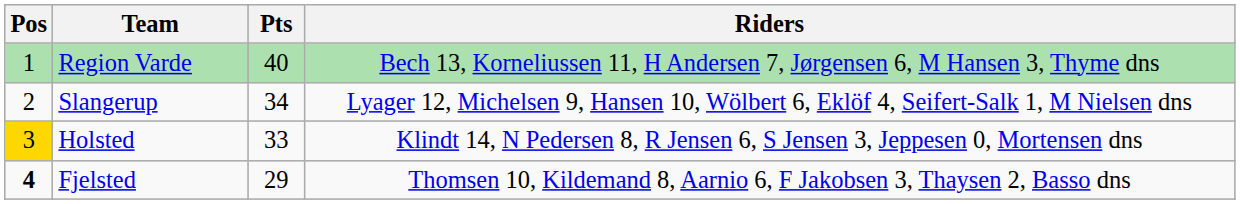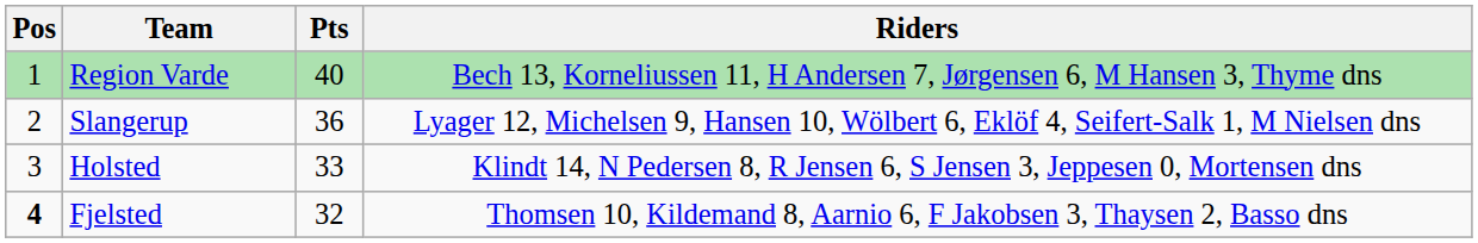Slangerup | Pts: 34 -> 36
Holsted | Pos: gold background -> no background
Fjelsted | Pts: 29 -> 32
